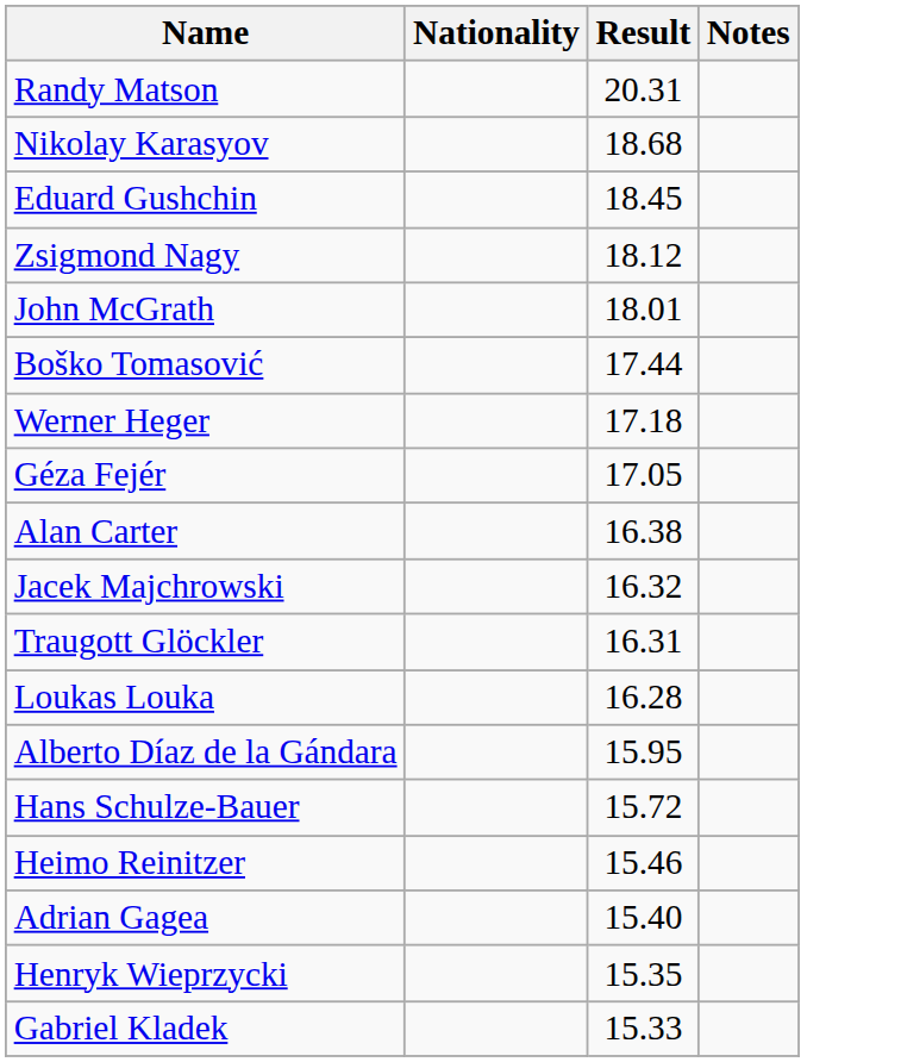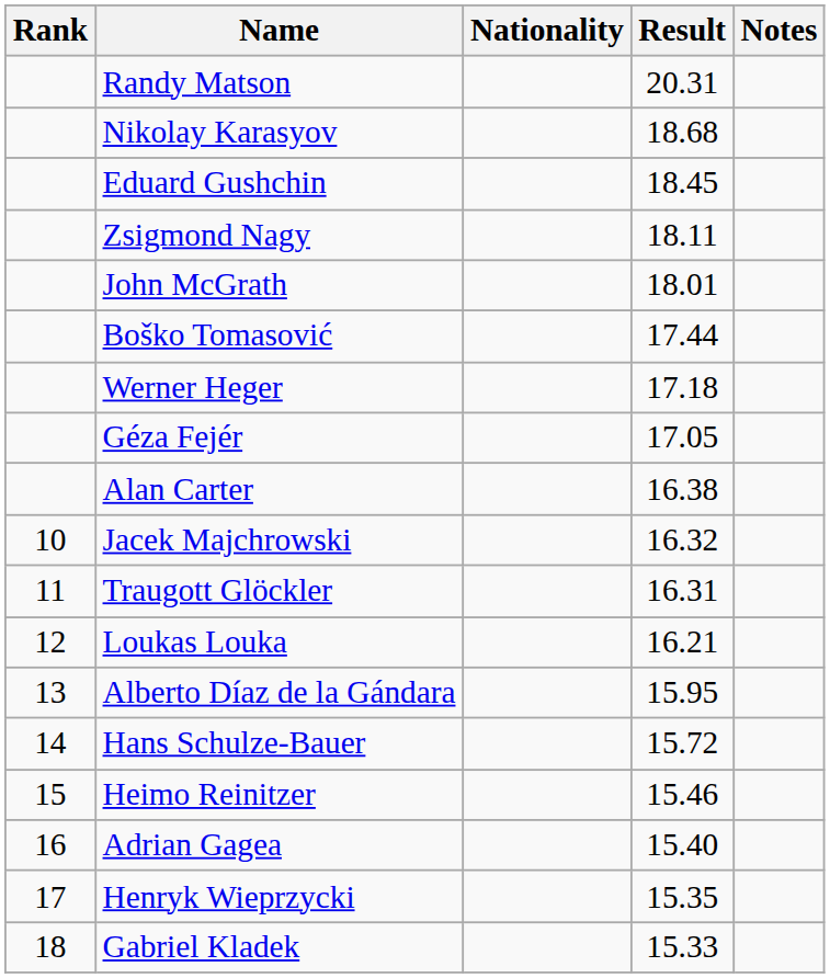+ column: Rank | 10 | 11 | 12 | 13 | 14 | 15 | 16 | 17 | 18
Zsigmond Nagy | Result: 18.12 -> 18.11
Loukas Louka | Result: 16.28 -> 16.21
